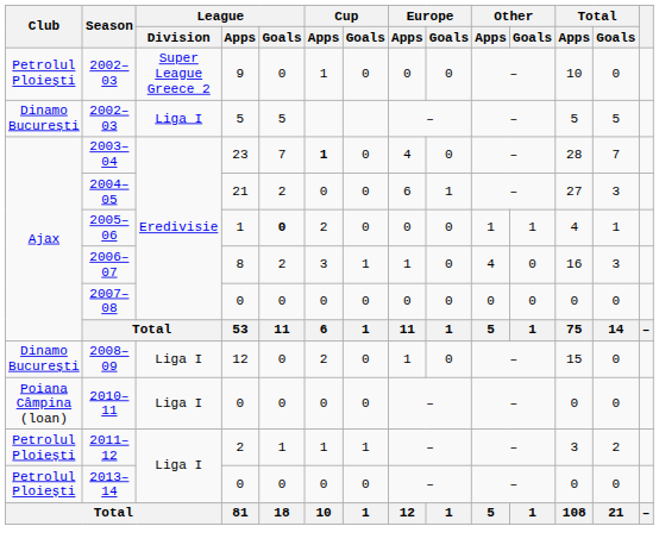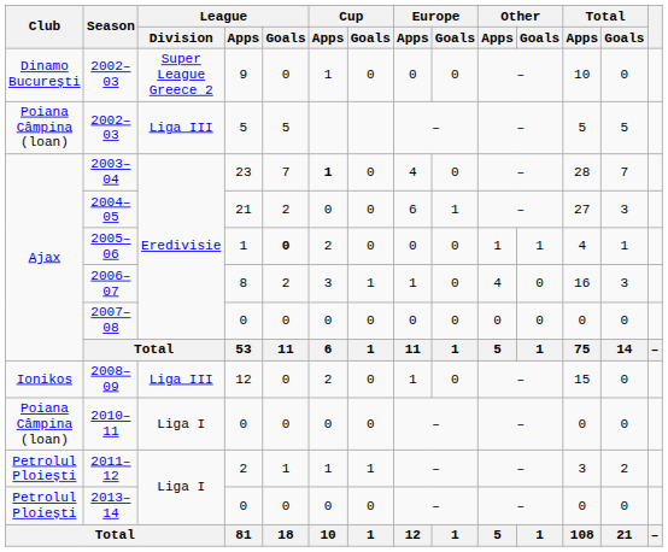2002–03 / 9 | Club: Petrolul Ploiești -> Dinamo București
2002–03 / 5 | Club: Dinamo București -> Poiana Câmpina (loan)
2002–03 / 5 | League / Division: Liga I -> Liga III
2008–09 | Club: Dinamo București -> Ionikos
2008–09 | League / Division: Liga I -> Liga III
